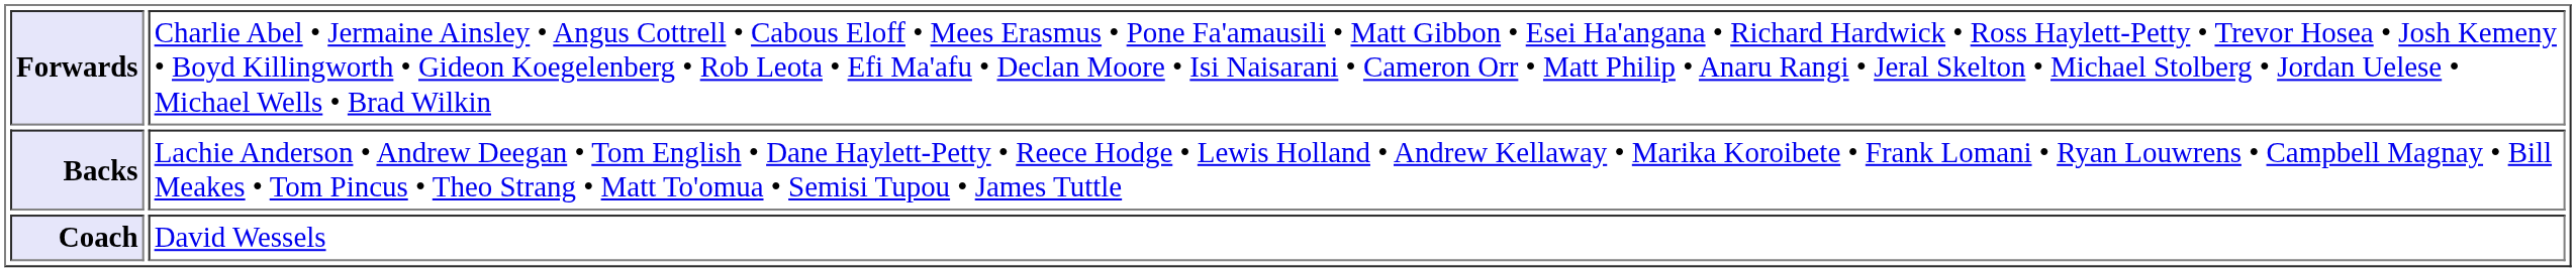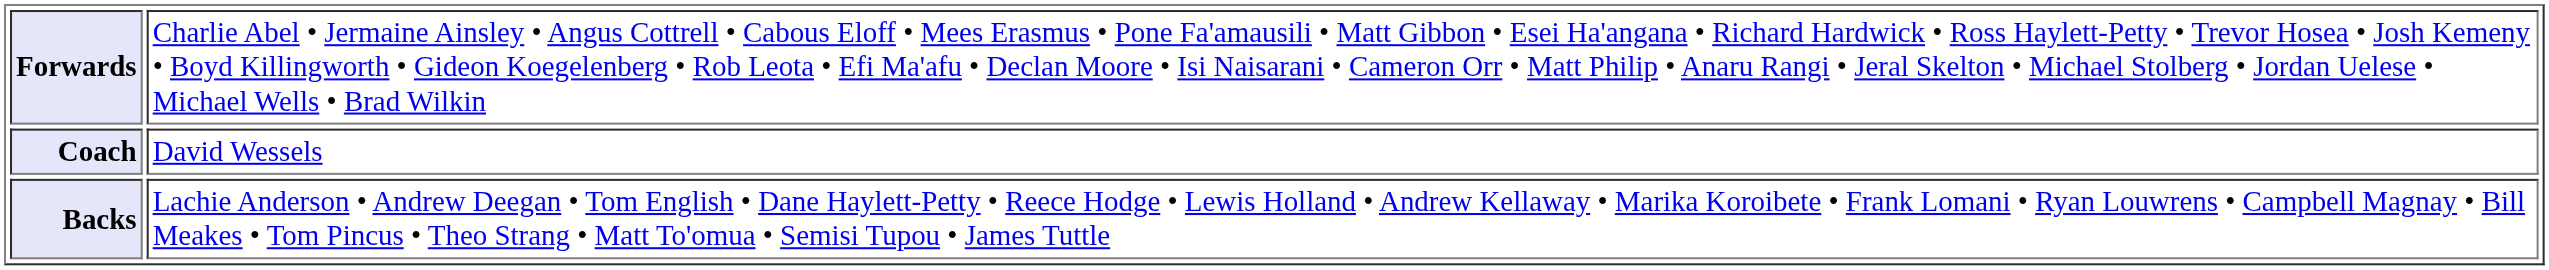rows swapped: Backs <-> Coach
